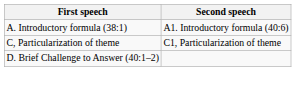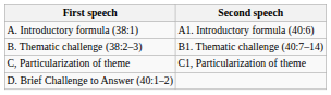+ row: B. Thematic challenge (38:2–3) | B1. Thematic challenge (40:7–14)
